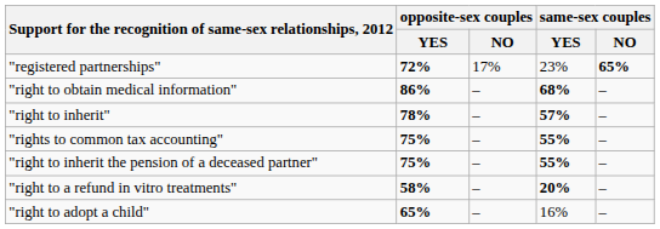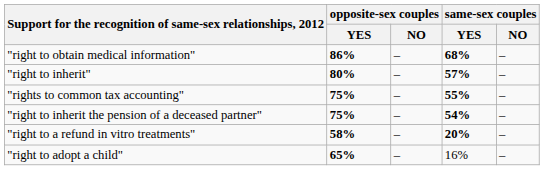- row: "registered partnerships" | 72% | 17% | 23% | 65%
"right to inherit" | opposite-sex couples / YES: 78% -> 80%
"right to inherit the pension of a deceased partner" | same-sex couples / YES: 55% -> 54%
